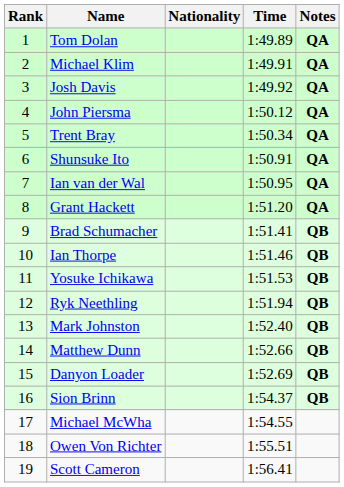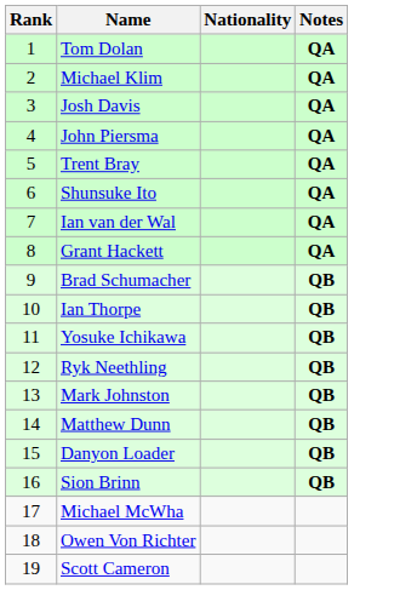- column: Time | 1:49.89 | 1:49.91 | 1:49.92 | 1:50.12 | 1:50.34 | 1:50.91 | 1:50.95 | 1:51.20 | 1:51.41 | 1:51.46 | 1:51.53 | 1:51.94 | 1:52.40 | 1:52.66 | 1:52.69 | 1:54.37 | 1:54.55 | 1:55.51 | 1:56.41
